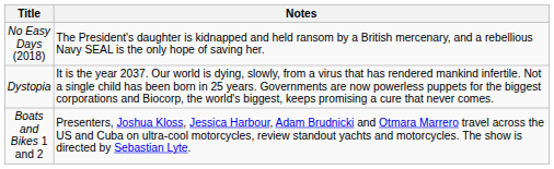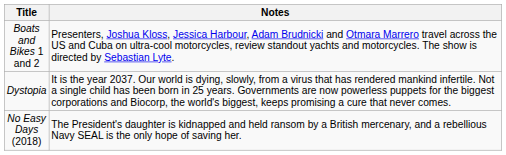rows swapped: Boats and Bikes 1 and 2 <-> No Easy Days (2018)
